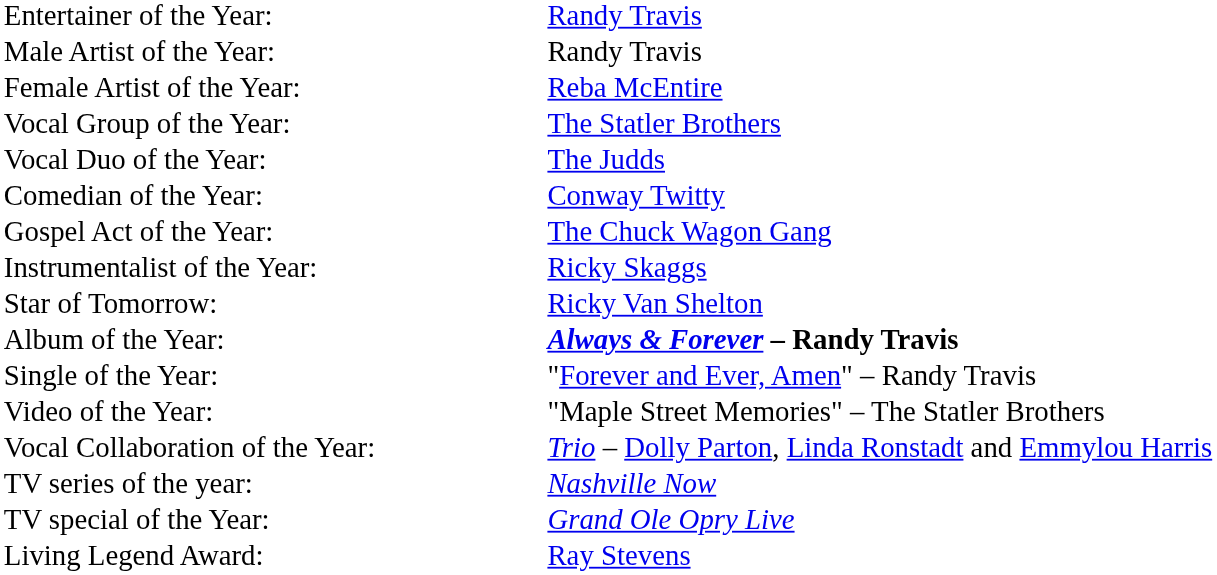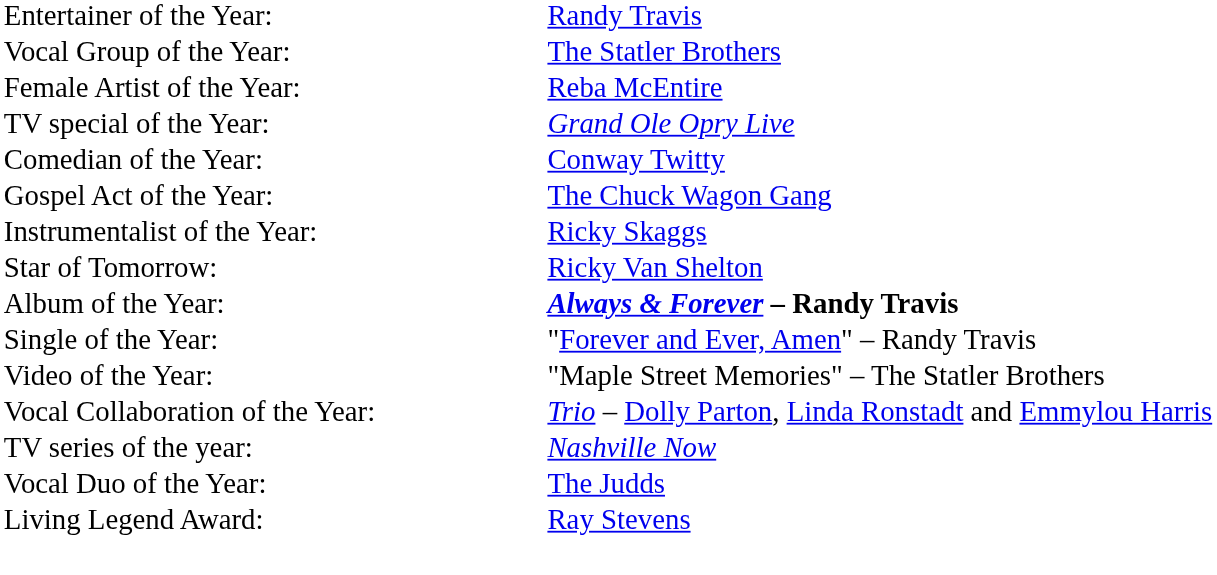- row: Male Artist of the Year: | Randy Travis
rows swapped: Female Artist of the Year: <-> Vocal Group of the Year:
rows swapped: Vocal Duo of the Year: <-> TV special of the Year:
